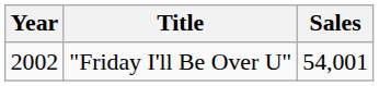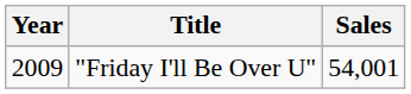"Friday I'll Be Over U" | Year: 2002 -> 2009
